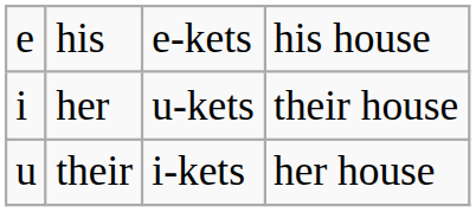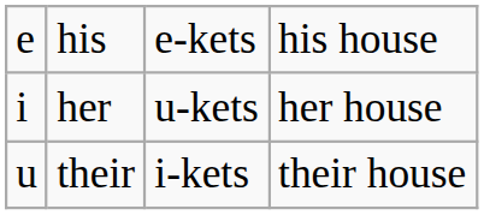her | column 4: their house -> her house
their | column 4: her house -> their house
